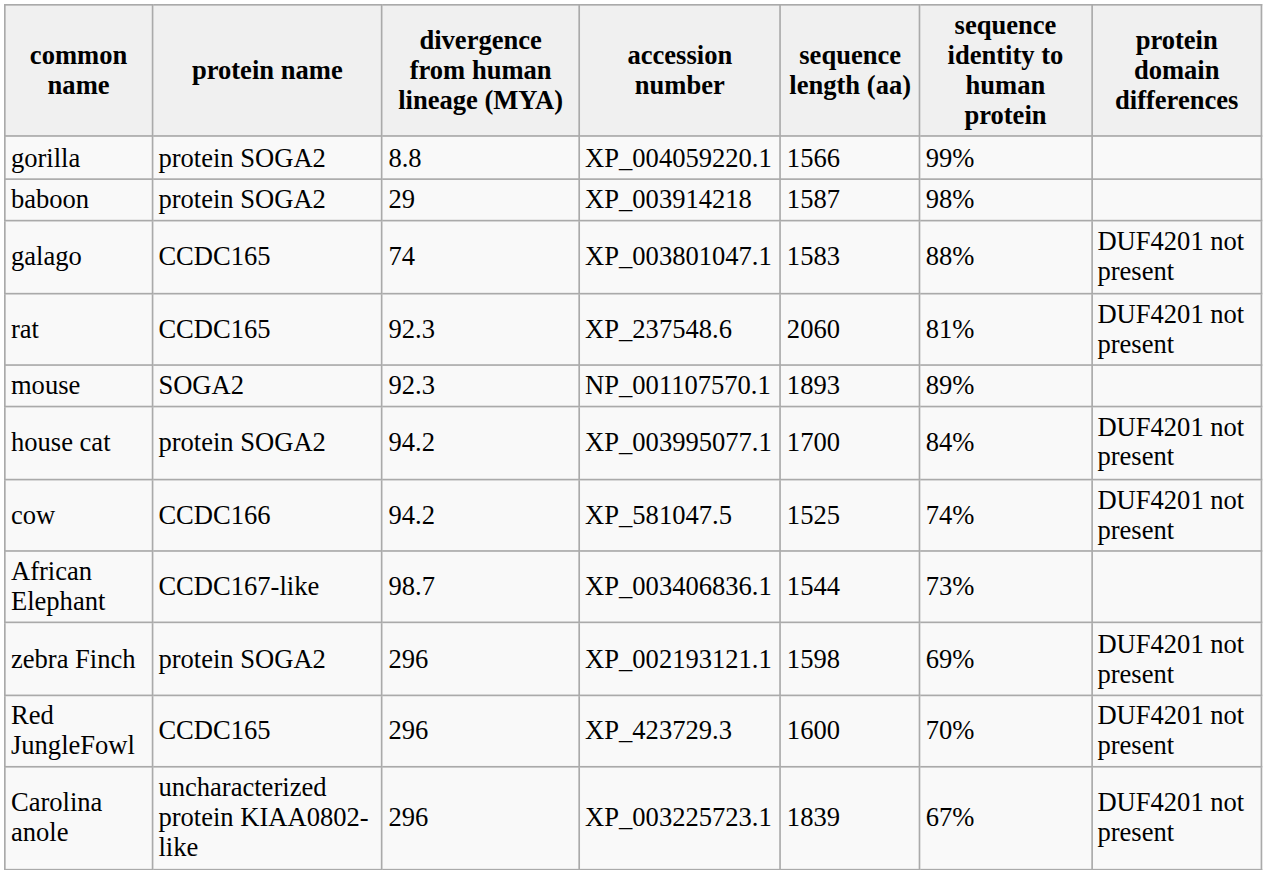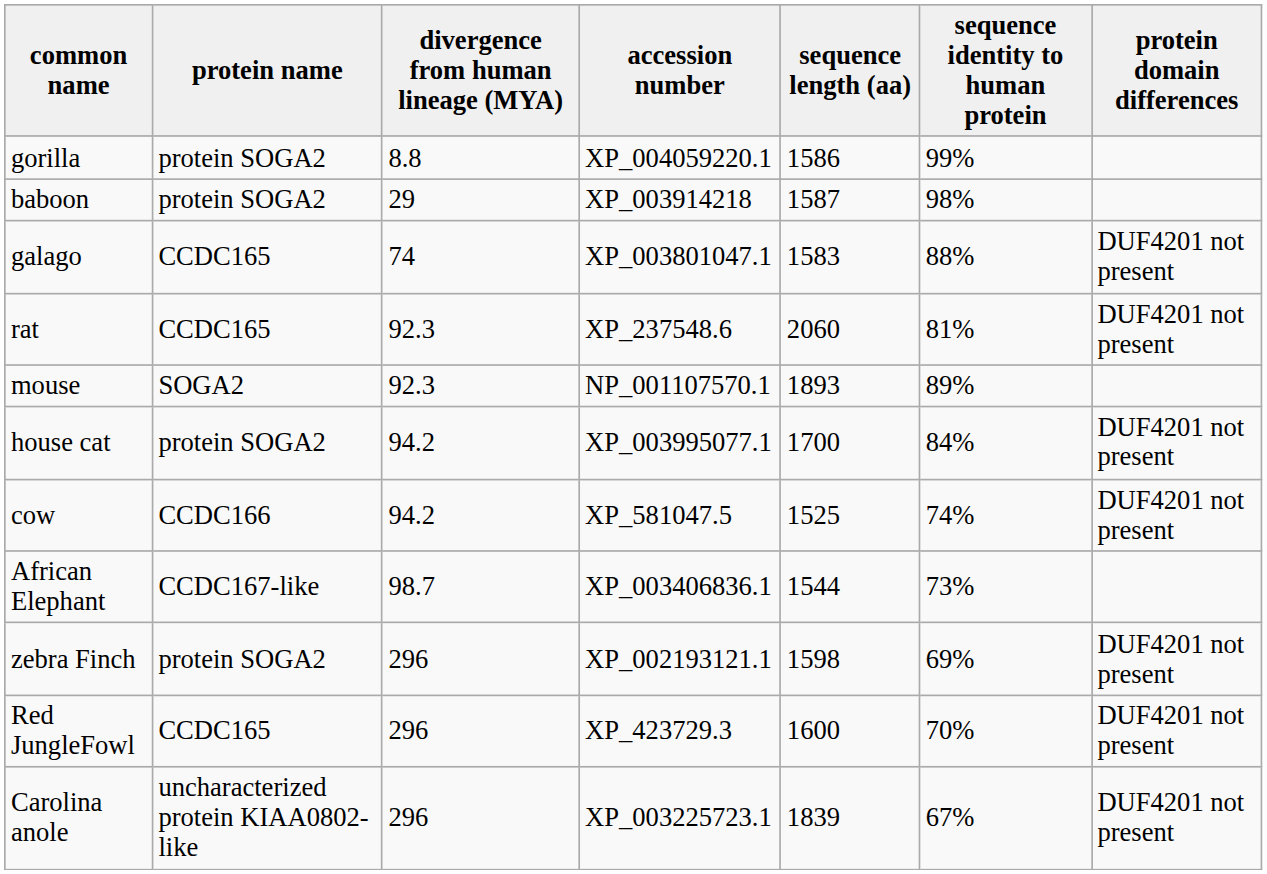gorilla | sequence length (aa): 1566 -> 1586
